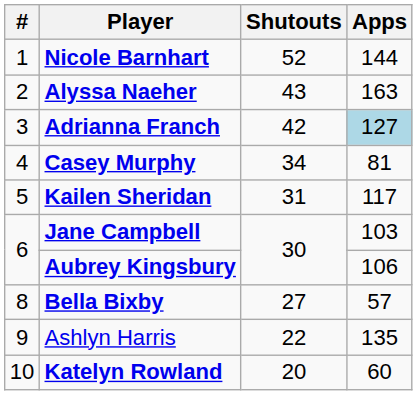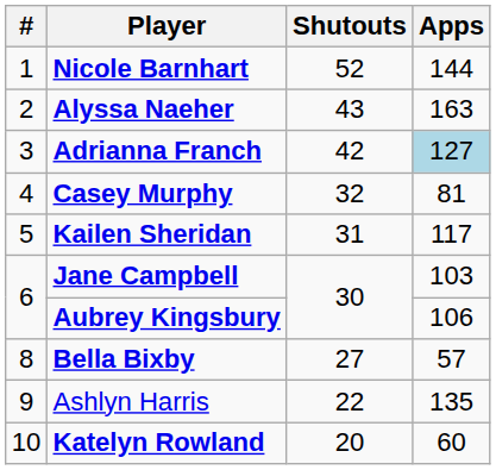Casey Murphy | Shutouts: 34 -> 32
